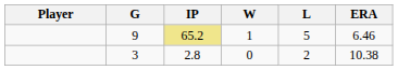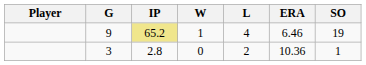+ column: SO | 19 | 1
9 | L: 5 -> 4
3 | ERA: 10.38 -> 10.36
